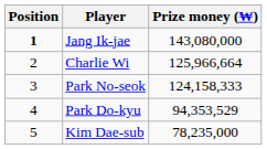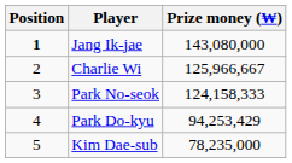Charlie Wi | Prize money (₩): 125,966,664 -> 125,966,667
Park Do-kyu | Prize money (₩): 94,353,529 -> 94,253,429
